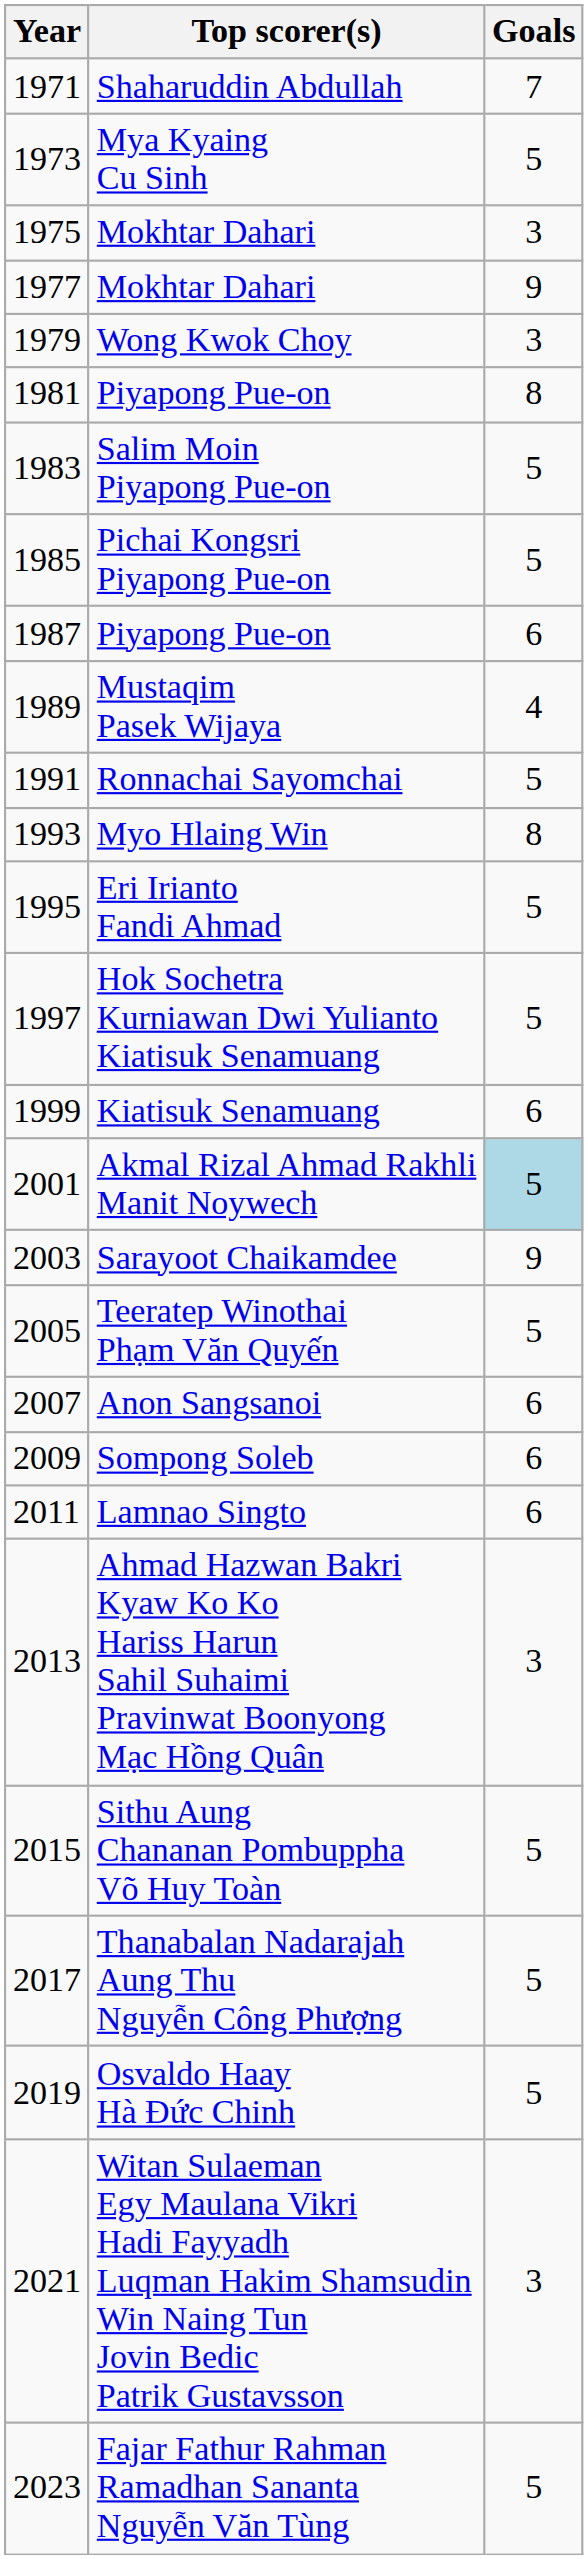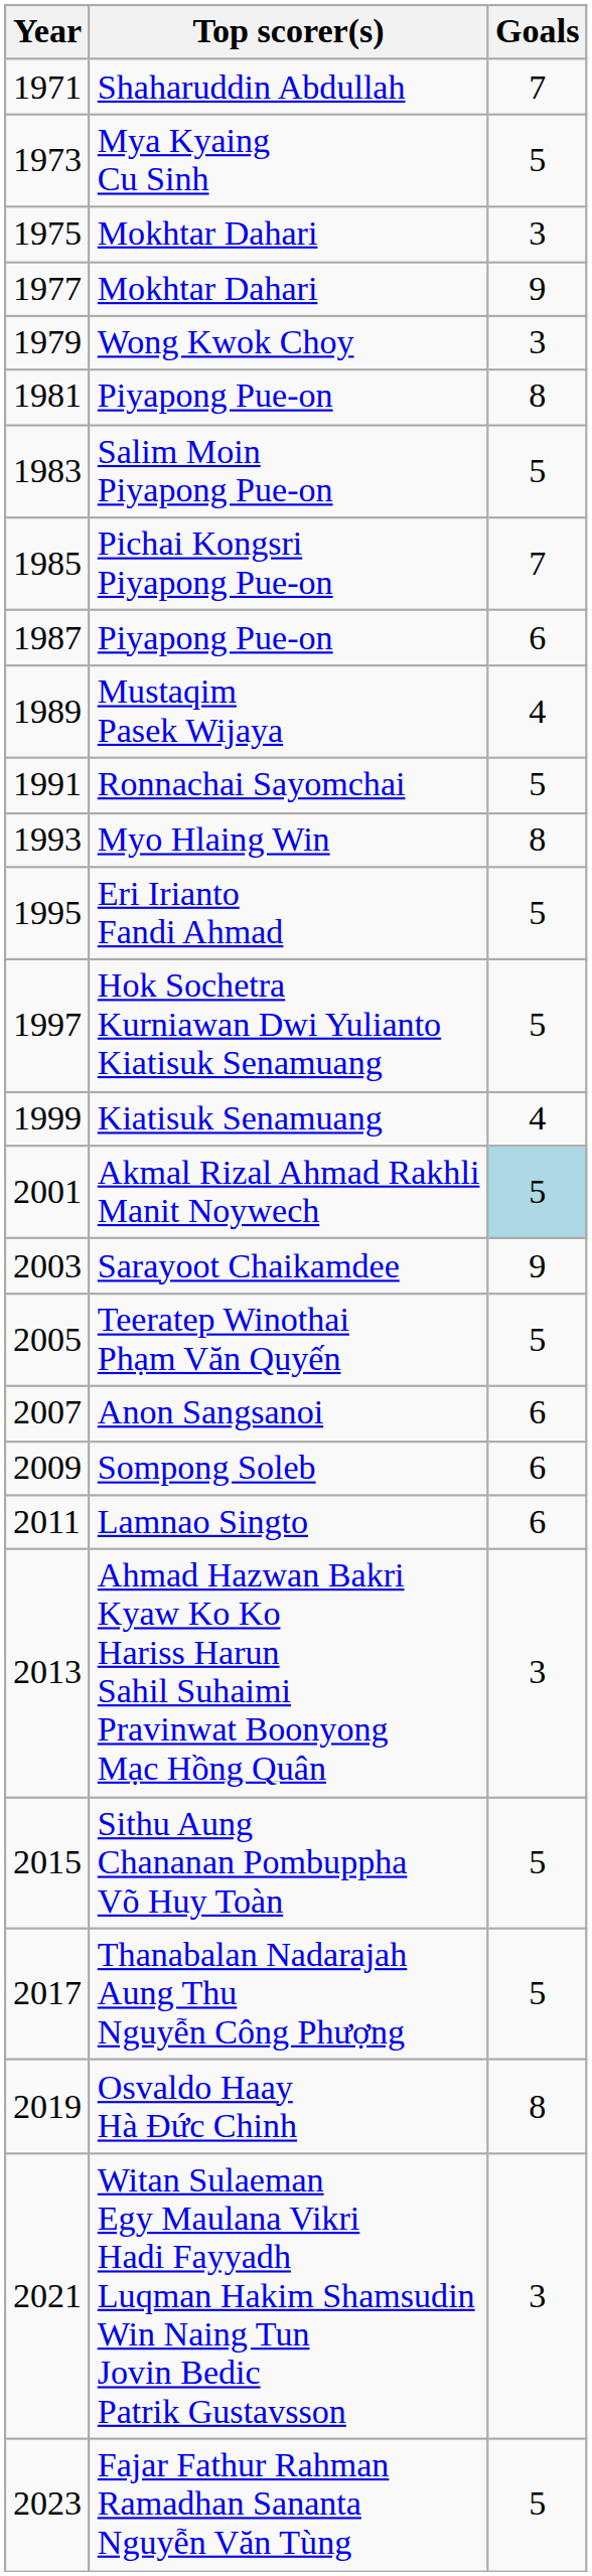Pichai Kongsri Piyapong Pue-on | Goals: 5 -> 7
Kiatisuk Senamuang | Goals: 6 -> 4
Osvaldo Haay Hà Đức Chinh | Goals: 5 -> 8
